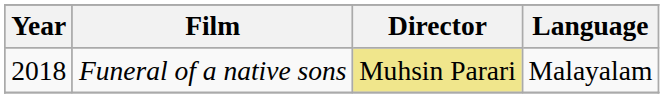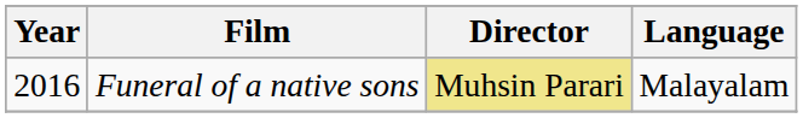Funeral of a native sons | Year: 2018 -> 2016
